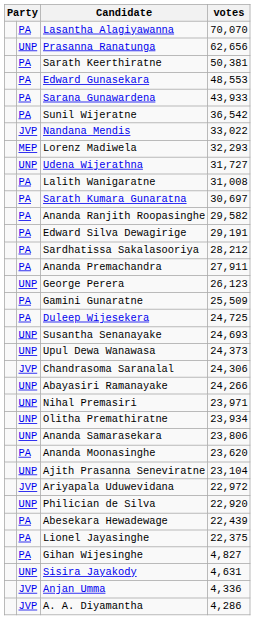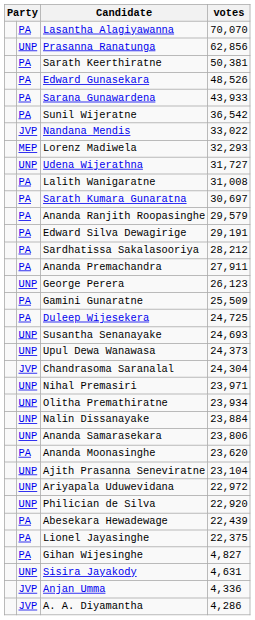Prasanna Ranatunga | votes: 62,656 -> 62,856
Edward Gunasekara | votes: 48,553 -> 48,526
Ananda Ranjith Roopasinghe | votes: 29,582 -> 29,579
Chandrasoma Saranalal | votes: 24,306 -> 24,304
- row: UNP | Abayasiri Ramanayake | 24,266
+ row: UNP | Nalin Dissanayake | 23,884
Ariyapala Uduwevidana | column 2: JVP -> UNP
